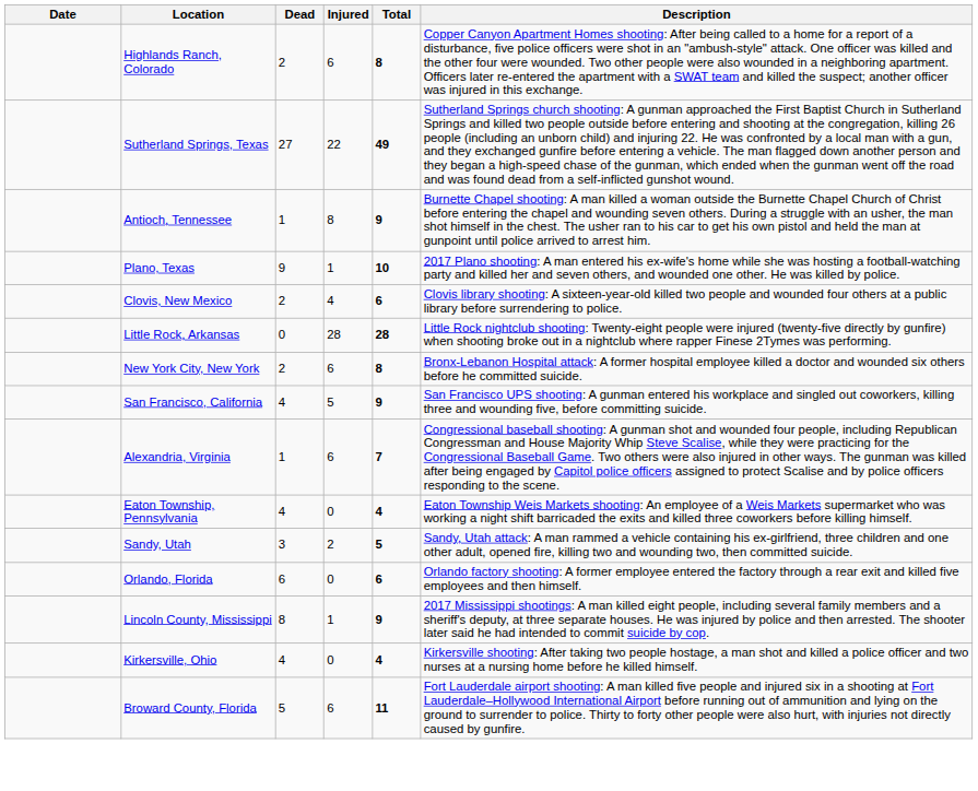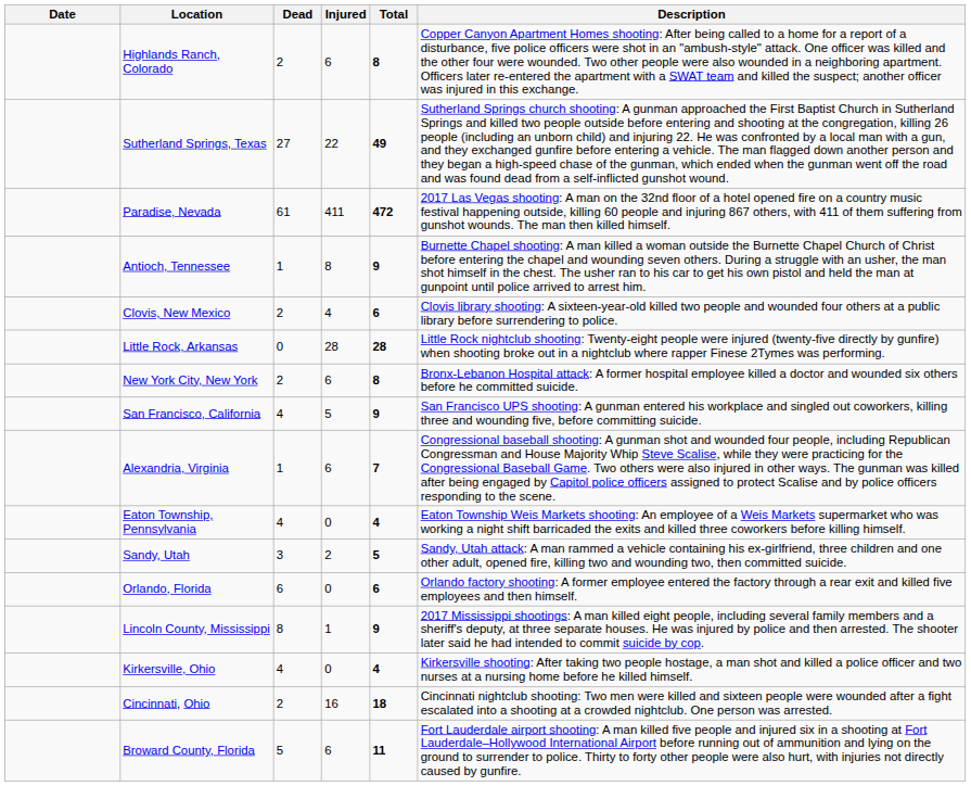+ row: Paradise, Nevada | 61 | 411 | 472 | 2017 Las Vegas shooting: A man on the 32nd floor of a hotel opened fire on a country music festival happening outside, killing 60 people and injuring 867 others, with 411 of them suffering from gunshot wounds. The man then killed himself.
- row: Plano, Texas | 9 | 1 | 10 | 2017 Plano shooting: A man entered his ex-wife's home while she was hosting a football-watching party and killed her and seven others, and wounded one other. He was killed by police.
+ row: Cincinnati, Ohio | 2 | 16 | 18 | Cincinnati nightclub shooting: Two men were killed and sixteen people were wounded after a fight escalated into a shooting at a crowded nightclub. One person was arrested.
